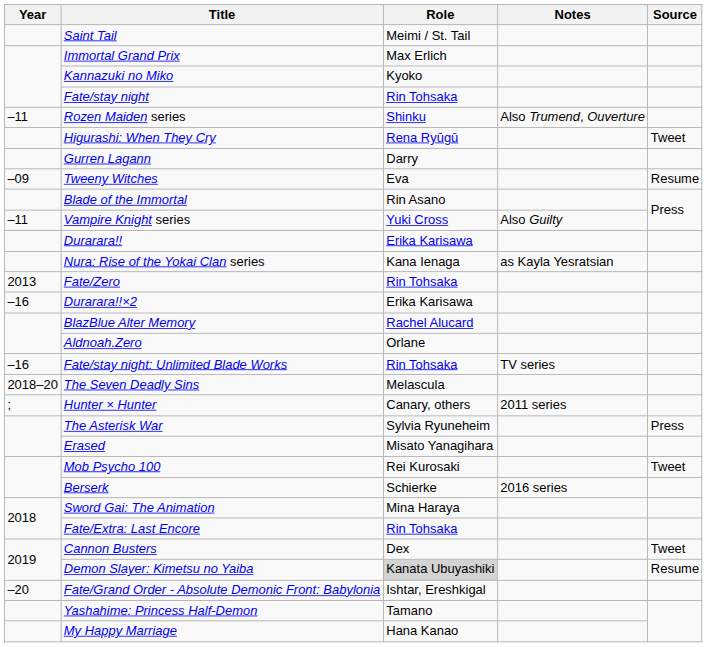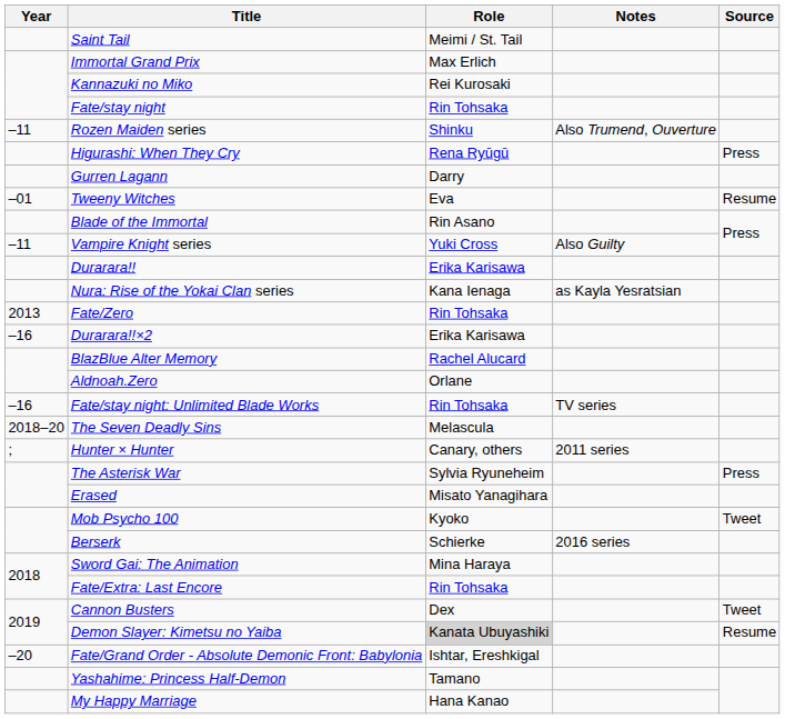Kannazuki no Miko | Role: Kyoko -> Rei Kurosaki
Higurashi: When They Cry | Source: Tweet -> Press
Tweeny Witches | Year: –09 -> –01
Mob Psycho 100 | Role: Rei Kurosaki -> Kyoko
